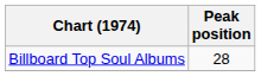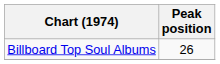Billboard Top Soul Albums | Peak position: 28 -> 26
